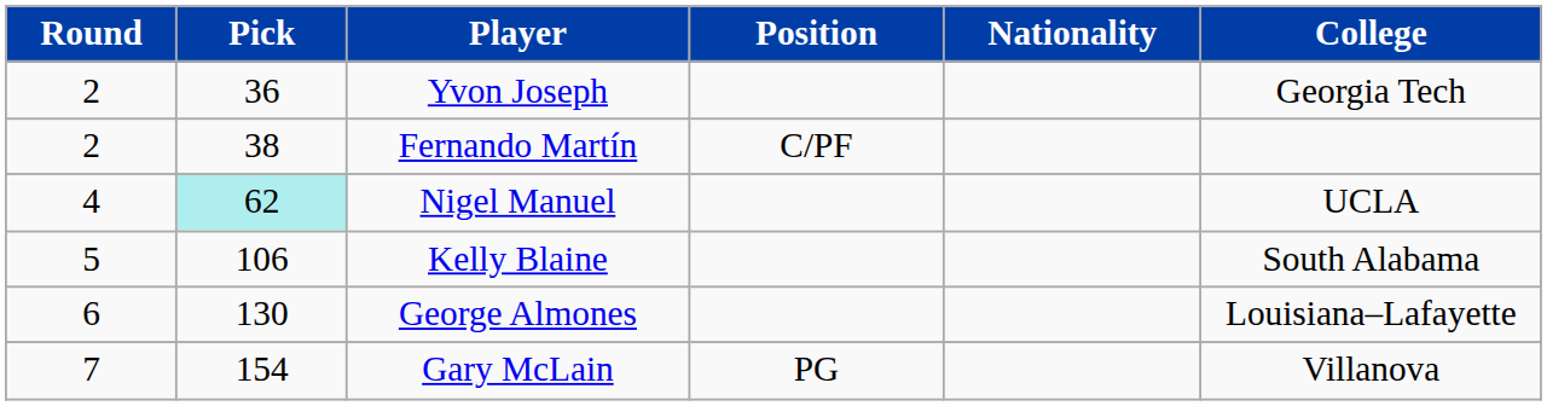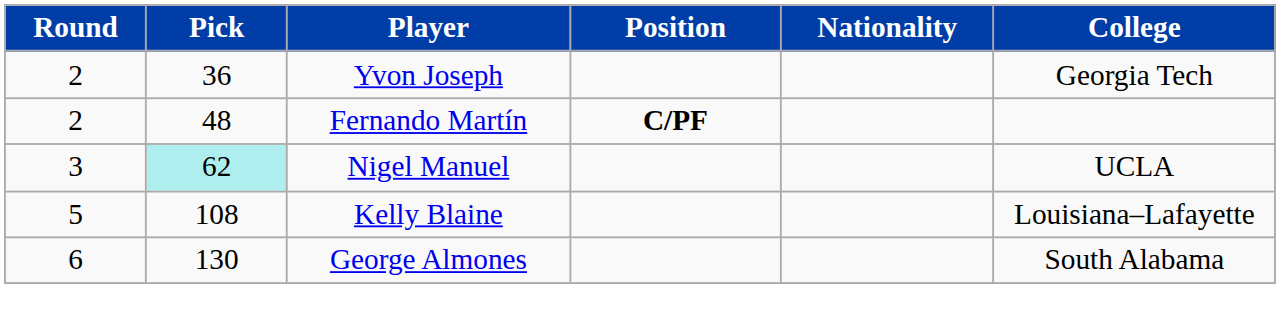Fernando Martín | Pick: 38 -> 48
Fernando Martín | Position: normal -> bold
Nigel Manuel | Round: 4 -> 3
Kelly Blaine | Pick: 106 -> 108
Kelly Blaine | College: South Alabama -> Louisiana–Lafayette
George Almones | College: Louisiana–Lafayette -> South Alabama
- row: 7 | 154 | Gary McLain | PG | Villanova
